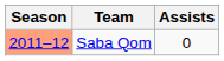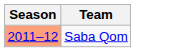- column: Assists | 0
